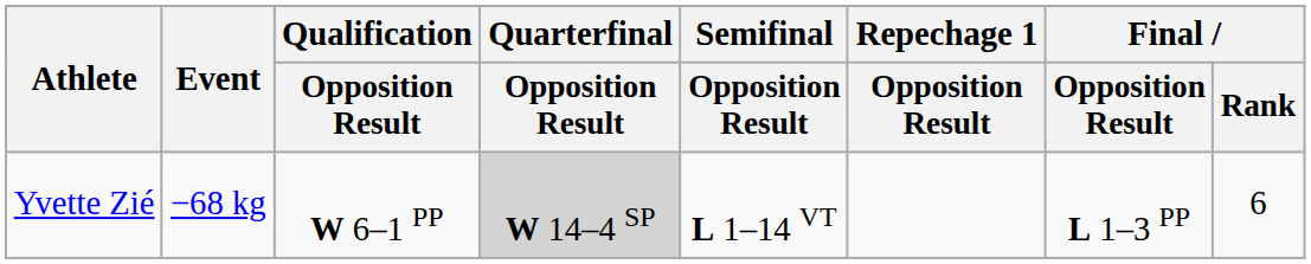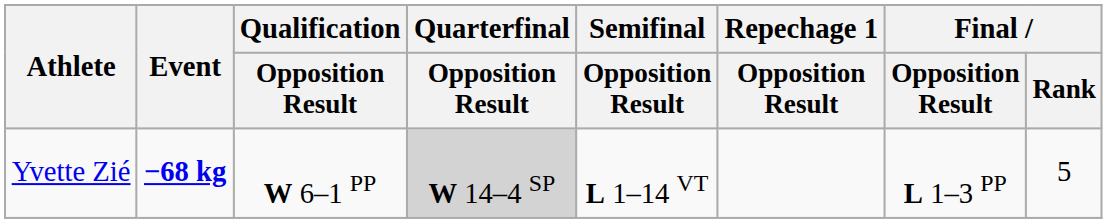Yvette Zié | Event: normal -> bold
Yvette Zié | Final / Rank: 6 -> 5
